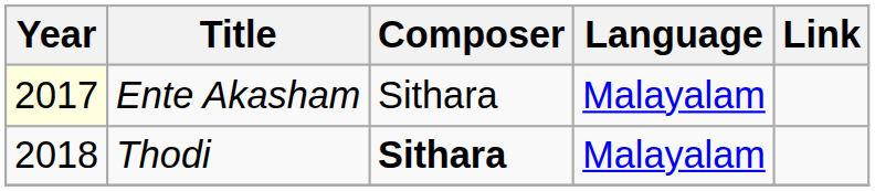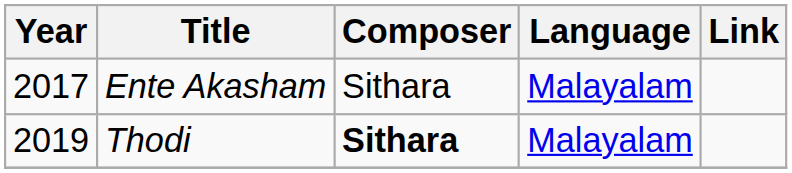Ente Akasham | Year: lightyellow background -> no background
Thodi | Year: 2018 -> 2019
